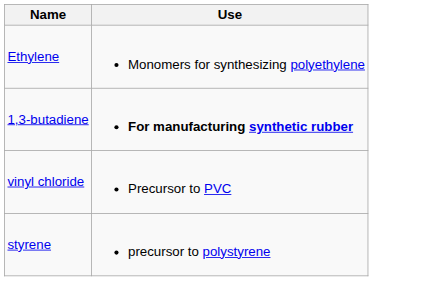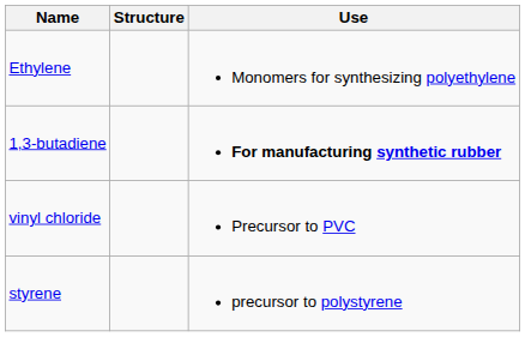+ column: Structure
